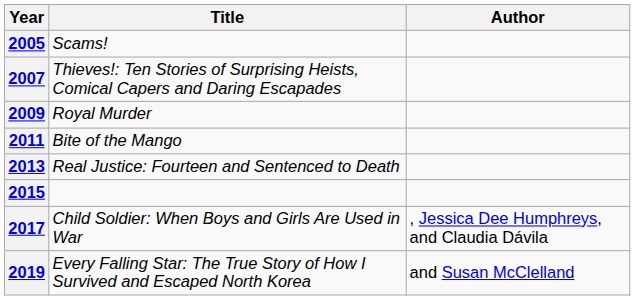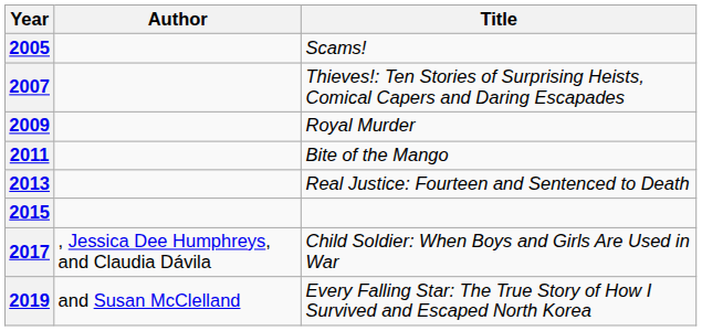columns swapped: Author <-> Title
